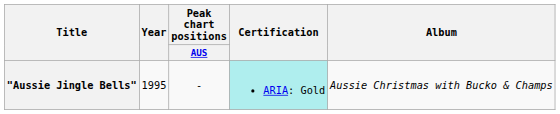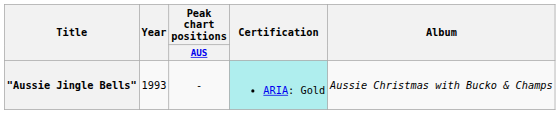"Aussie Jingle Bells" | Year: 1995 -> 1993
